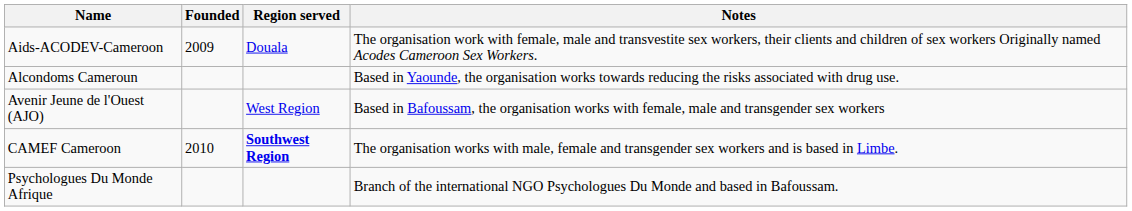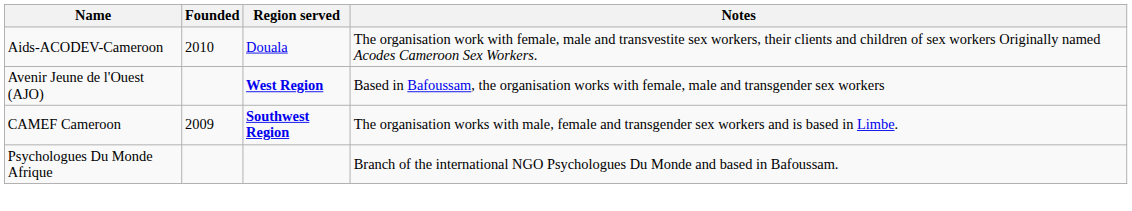Aids-ACODEV-Cameroon | Founded: 2009 -> 2010
- row: Alcondoms Cameroun | Based in Yaounde, the organisation works towards reducing the risks associated with drug use.
Avenir Jeune de l'Ouest (AJO) | Region served: normal -> bold
CAMEF Cameroon | Founded: 2010 -> 2009
